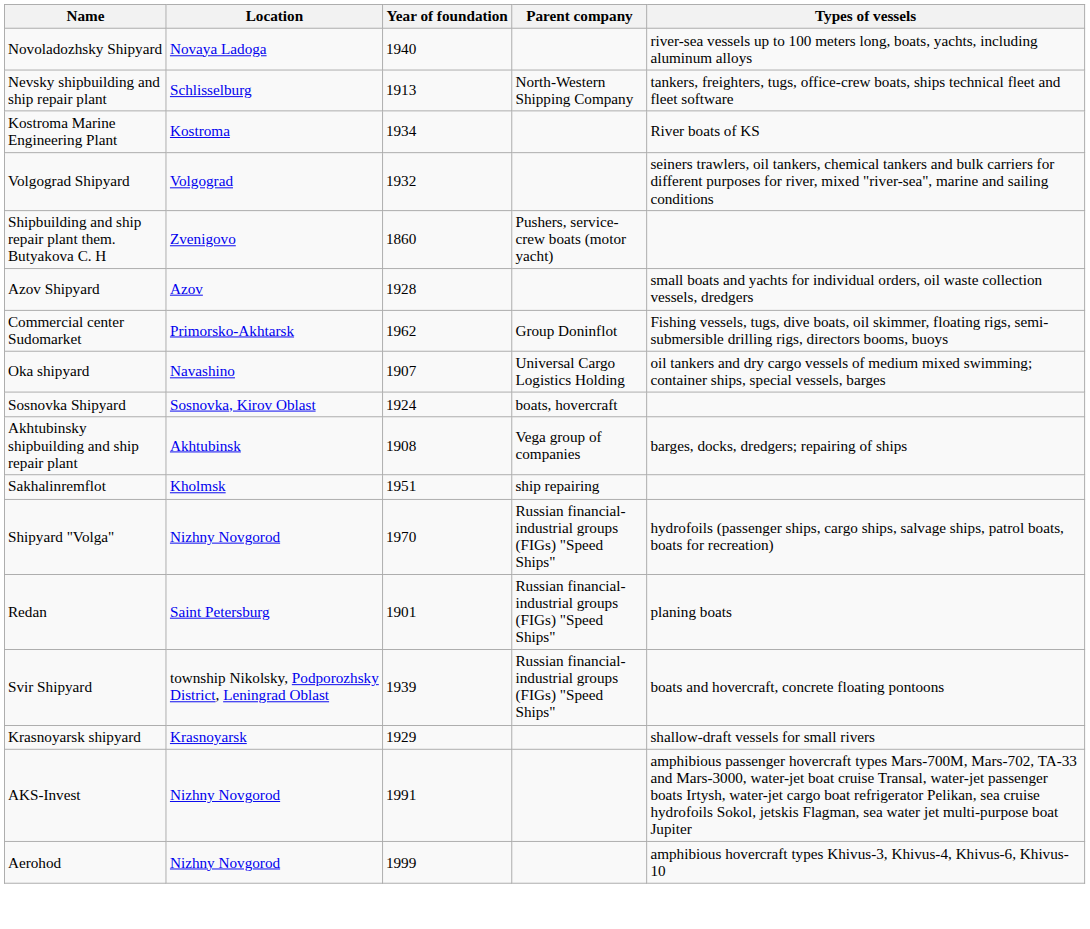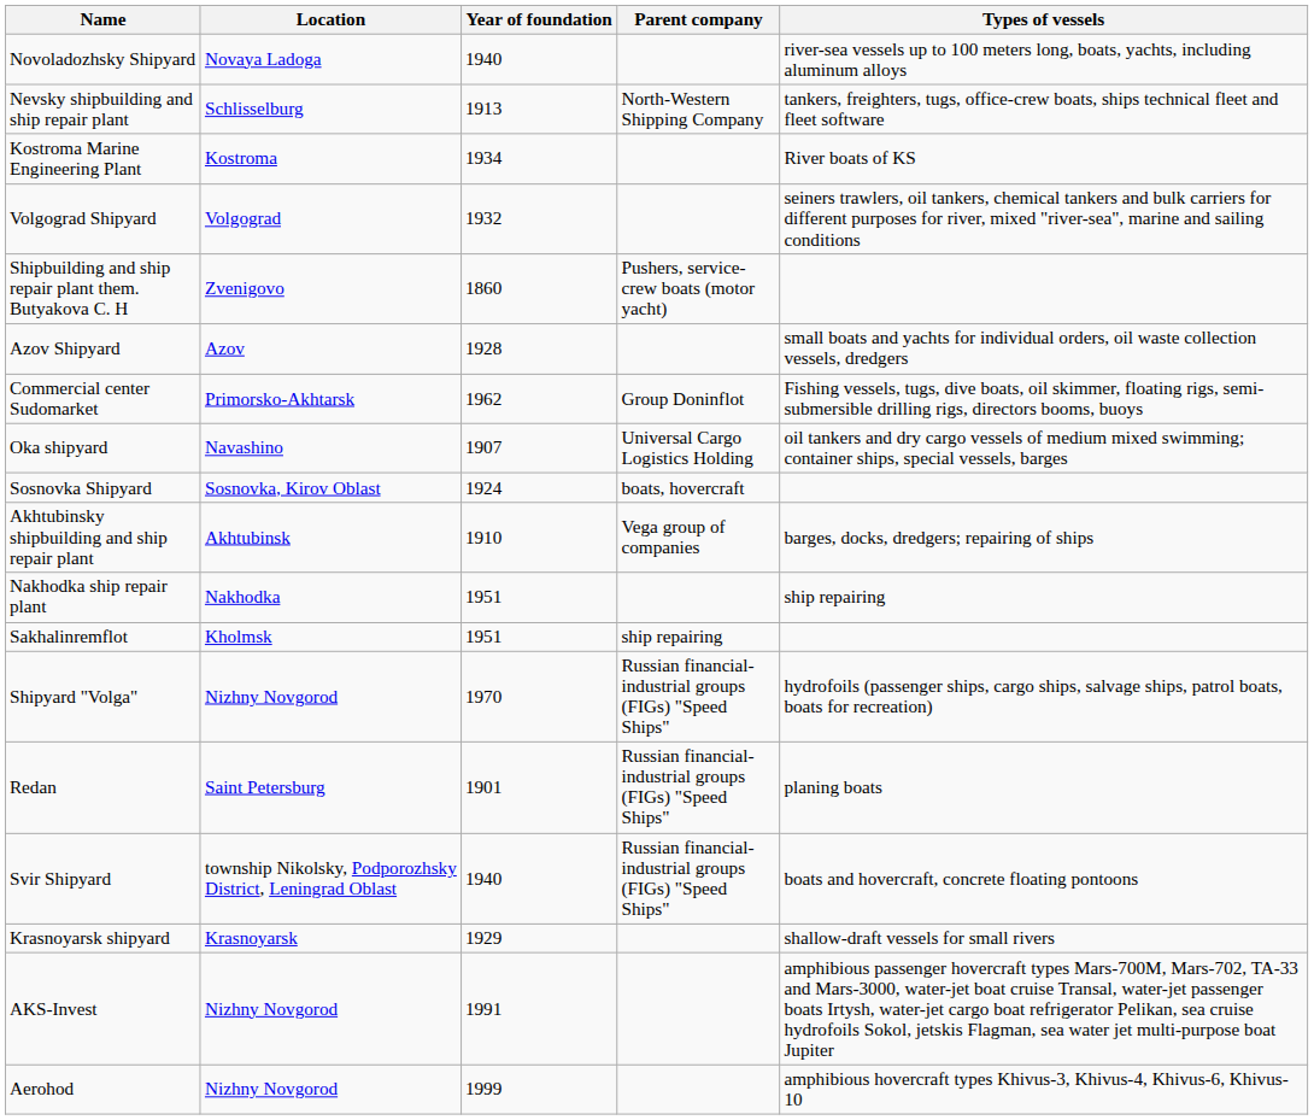Akhtubinsky shipbuilding and ship repair plant | Year of foundation: 1908 -> 1910
+ row: Nakhodka ship repair plant | Nakhodka | 1951 | ship repairing
Svir Shipyard | Year of foundation: 1939 -> 1940
